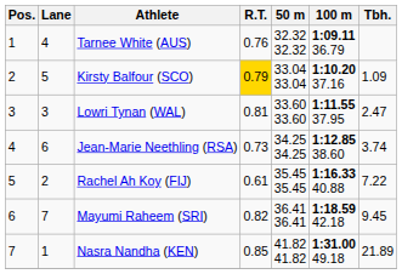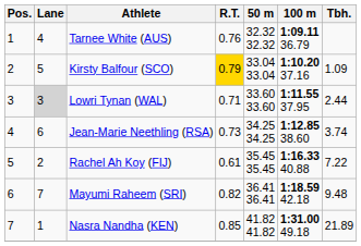Lowri Tynan (WAL) | Lane: no background -> lightgrey background
Lowri Tynan (WAL) | R.T.: 0.81 -> 0.71
Lowri Tynan (WAL) | Tbh.: 2.47 -> 2.44
Mayumi Raheem (SRI) | Tbh.: 9.45 -> 9.48
